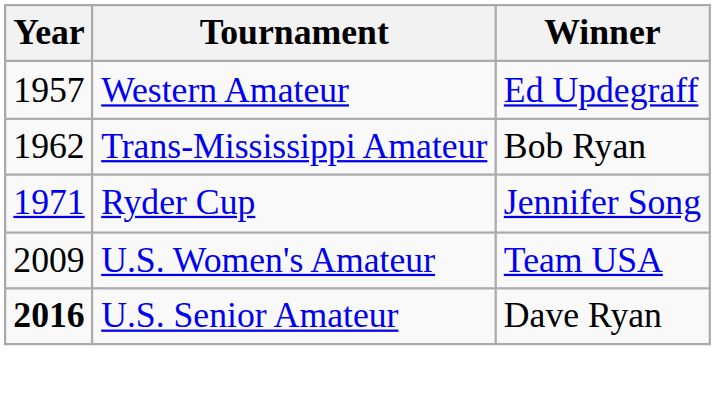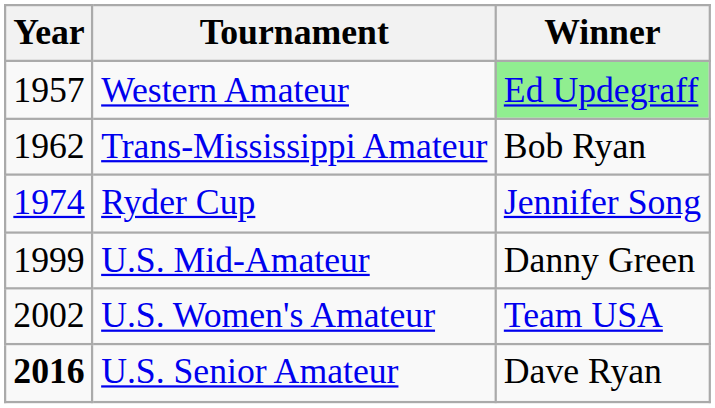Western Amateur | Winner: no background -> lightgreen background
Ryder Cup | Year: 1971 -> 1974
+ row: 1999 | U.S. Mid-Amateur | Danny Green
U.S. Women's Amateur | Year: 2009 -> 2002
